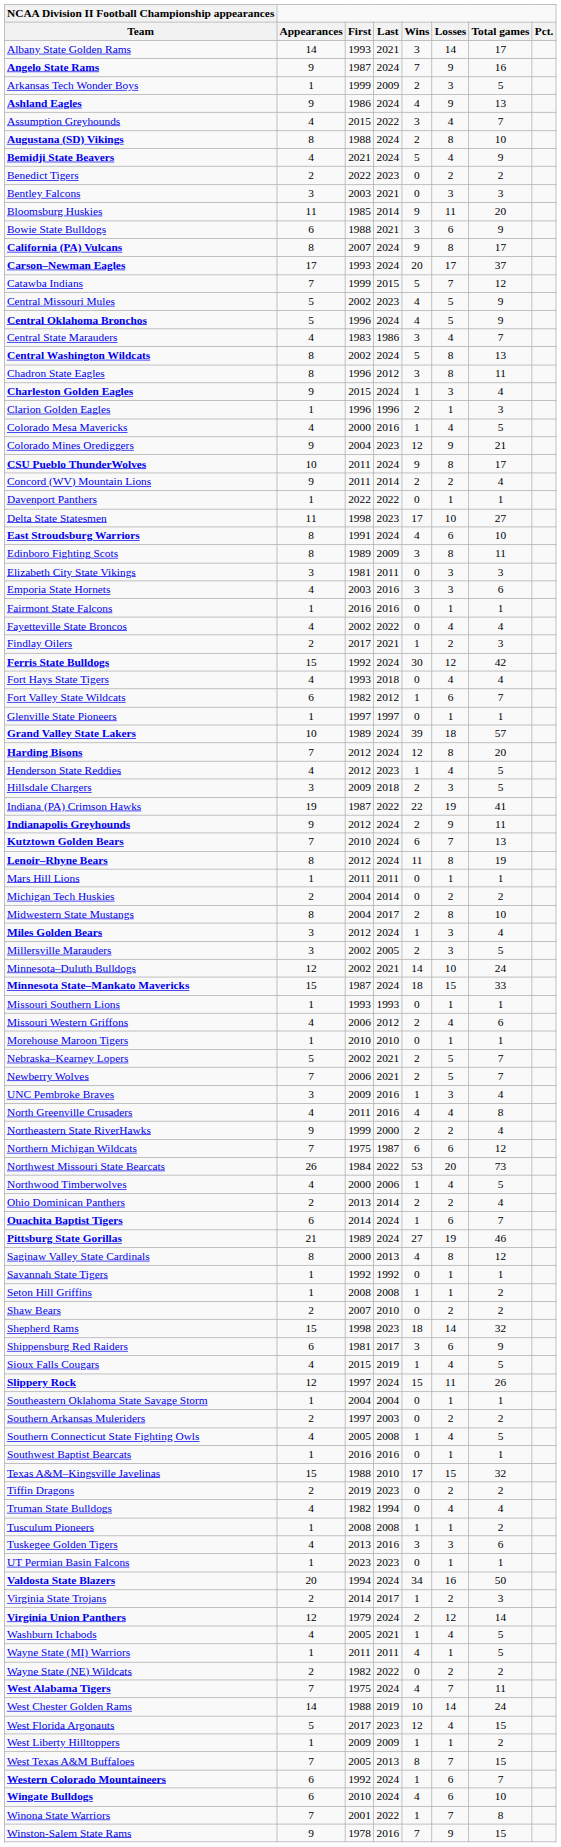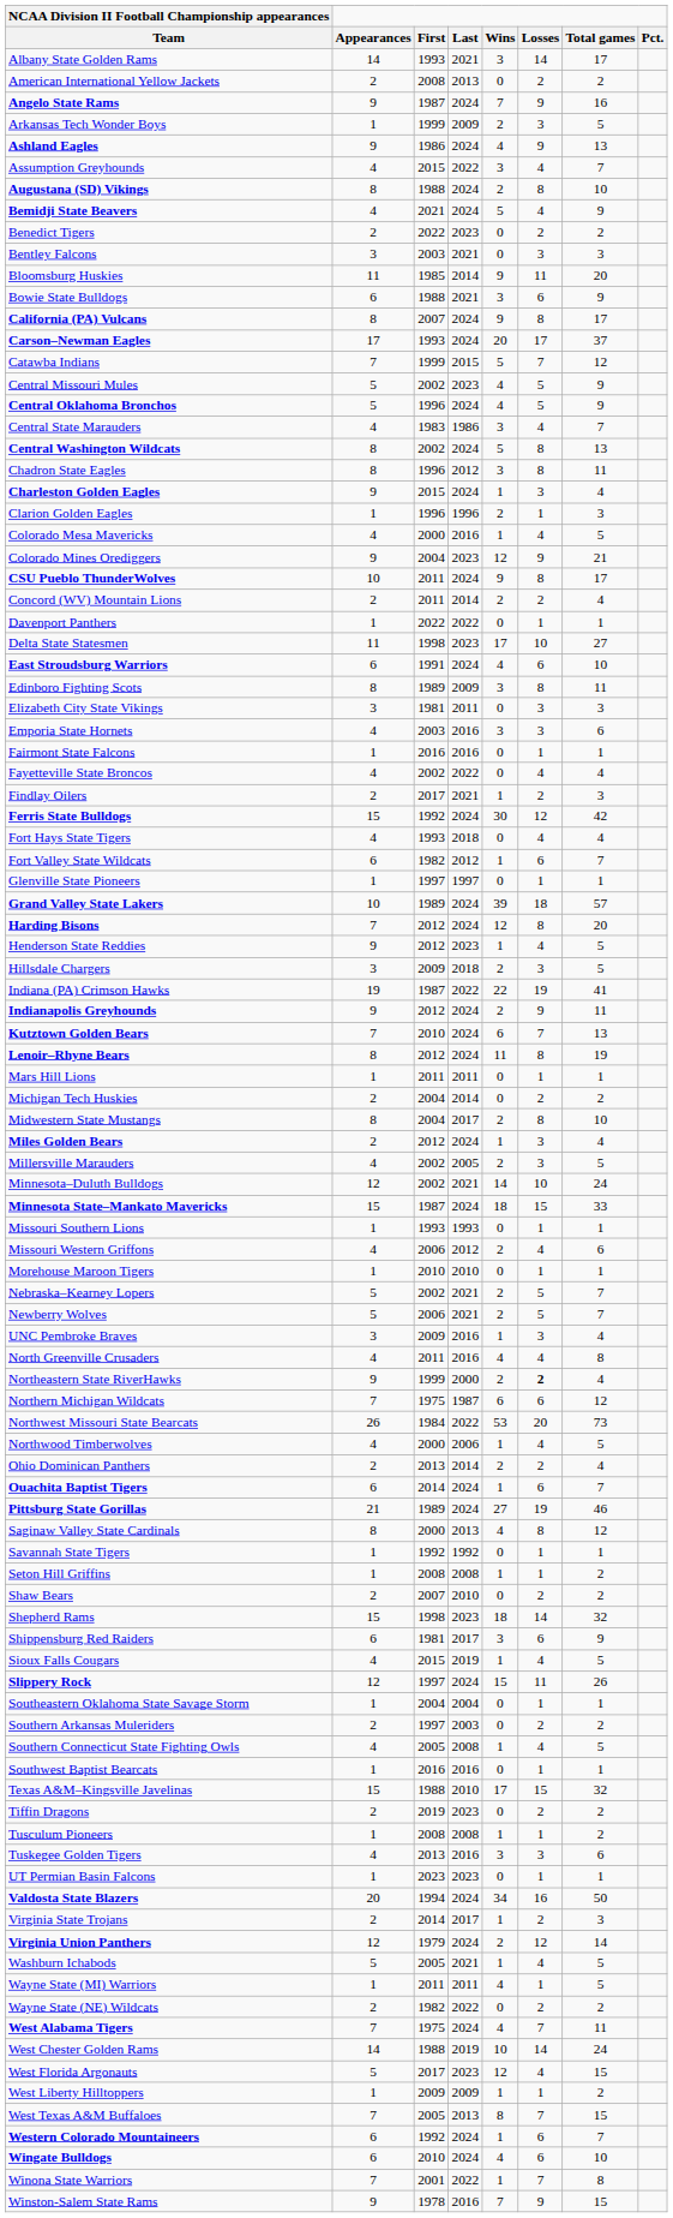+ row: American International Yellow Jackets | 2 | 2008 | 2013 | 0 | 2 | 2
Concord (WV) Mountain Lions | Appearances: 9 -> 2
East Stroudsburg Warriors | Appearances: 8 -> 6
Henderson State Reddies | Appearances: 4 -> 9
Miles Golden Bears | Appearances: 3 -> 2
Millersville Marauders | Appearances: 3 -> 4
Newberry Wolves | Appearances: 7 -> 5
Northeastern State RiverHawks | Losses: normal -> bold
- row: Truman State Bulldogs | 4 | 1982 | 1994 | 0 | 4 | 4
Washburn Ichabods | Appearances: 4 -> 5
